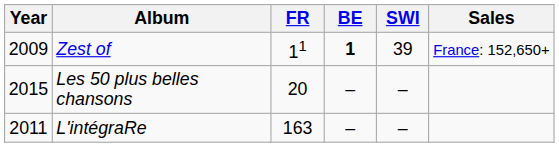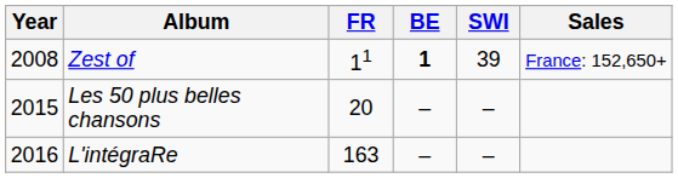Zest of | Year: 2009 -> 2008
L'intégraRe | Year: 2011 -> 2016
